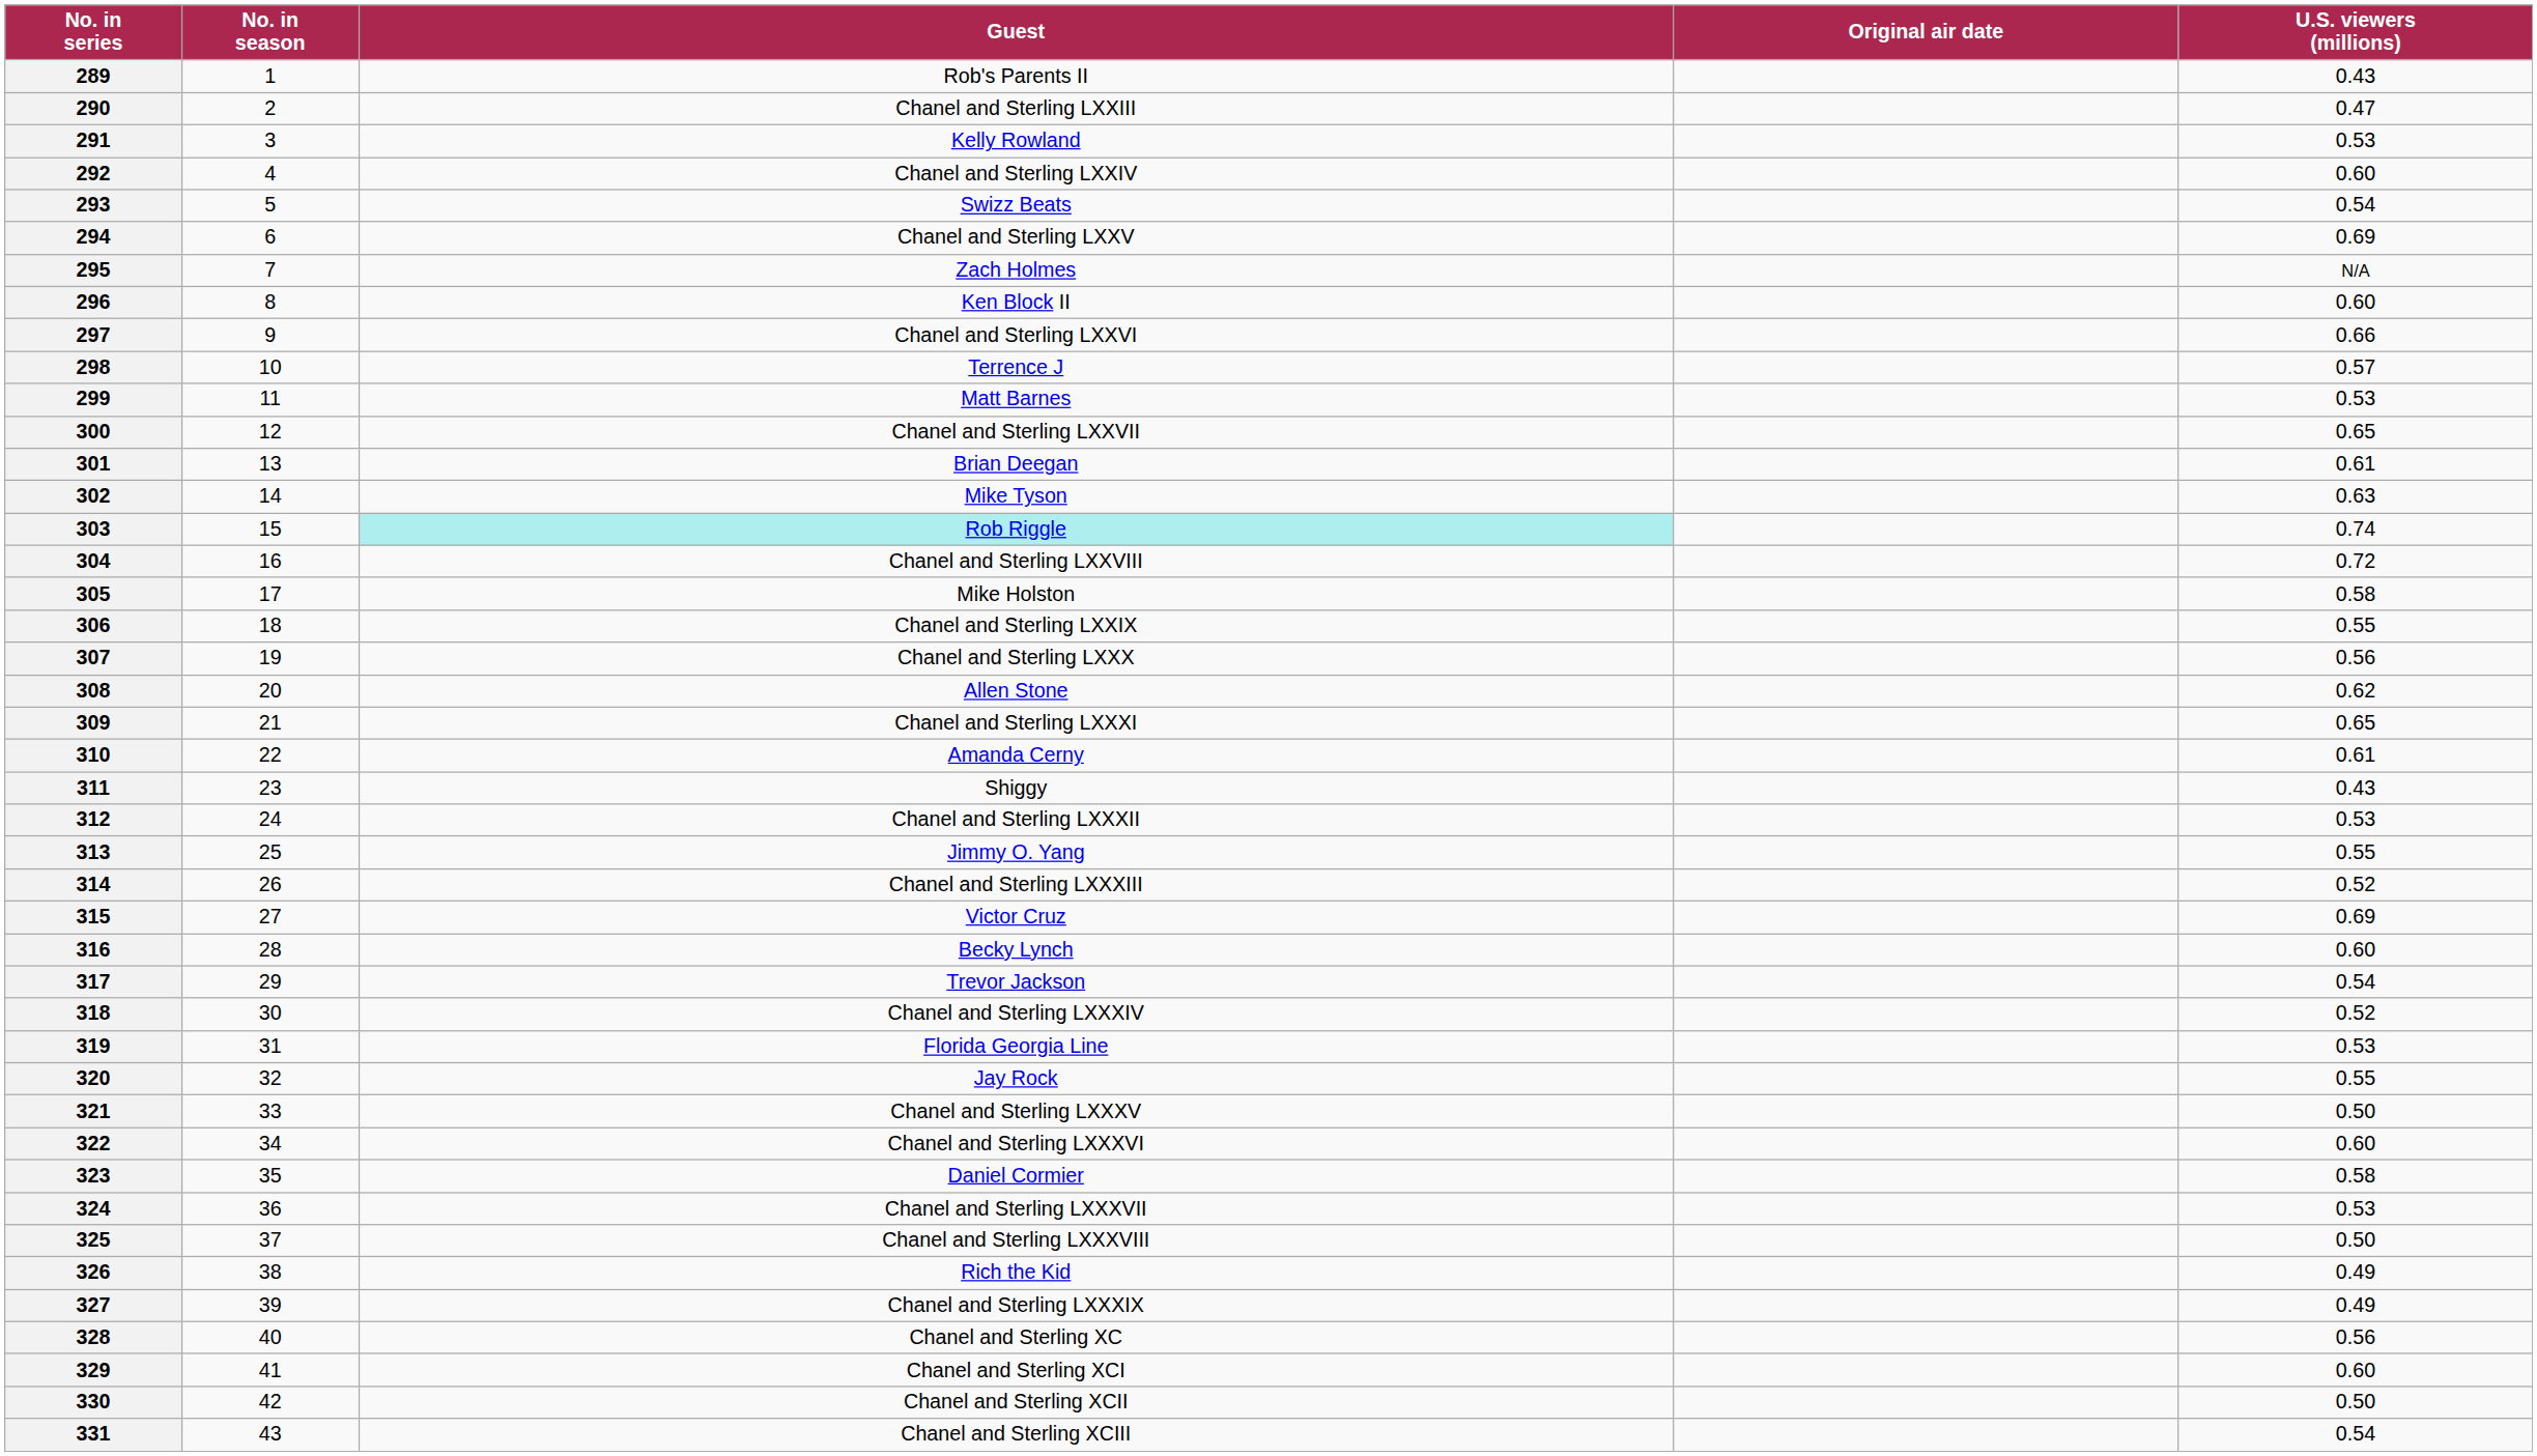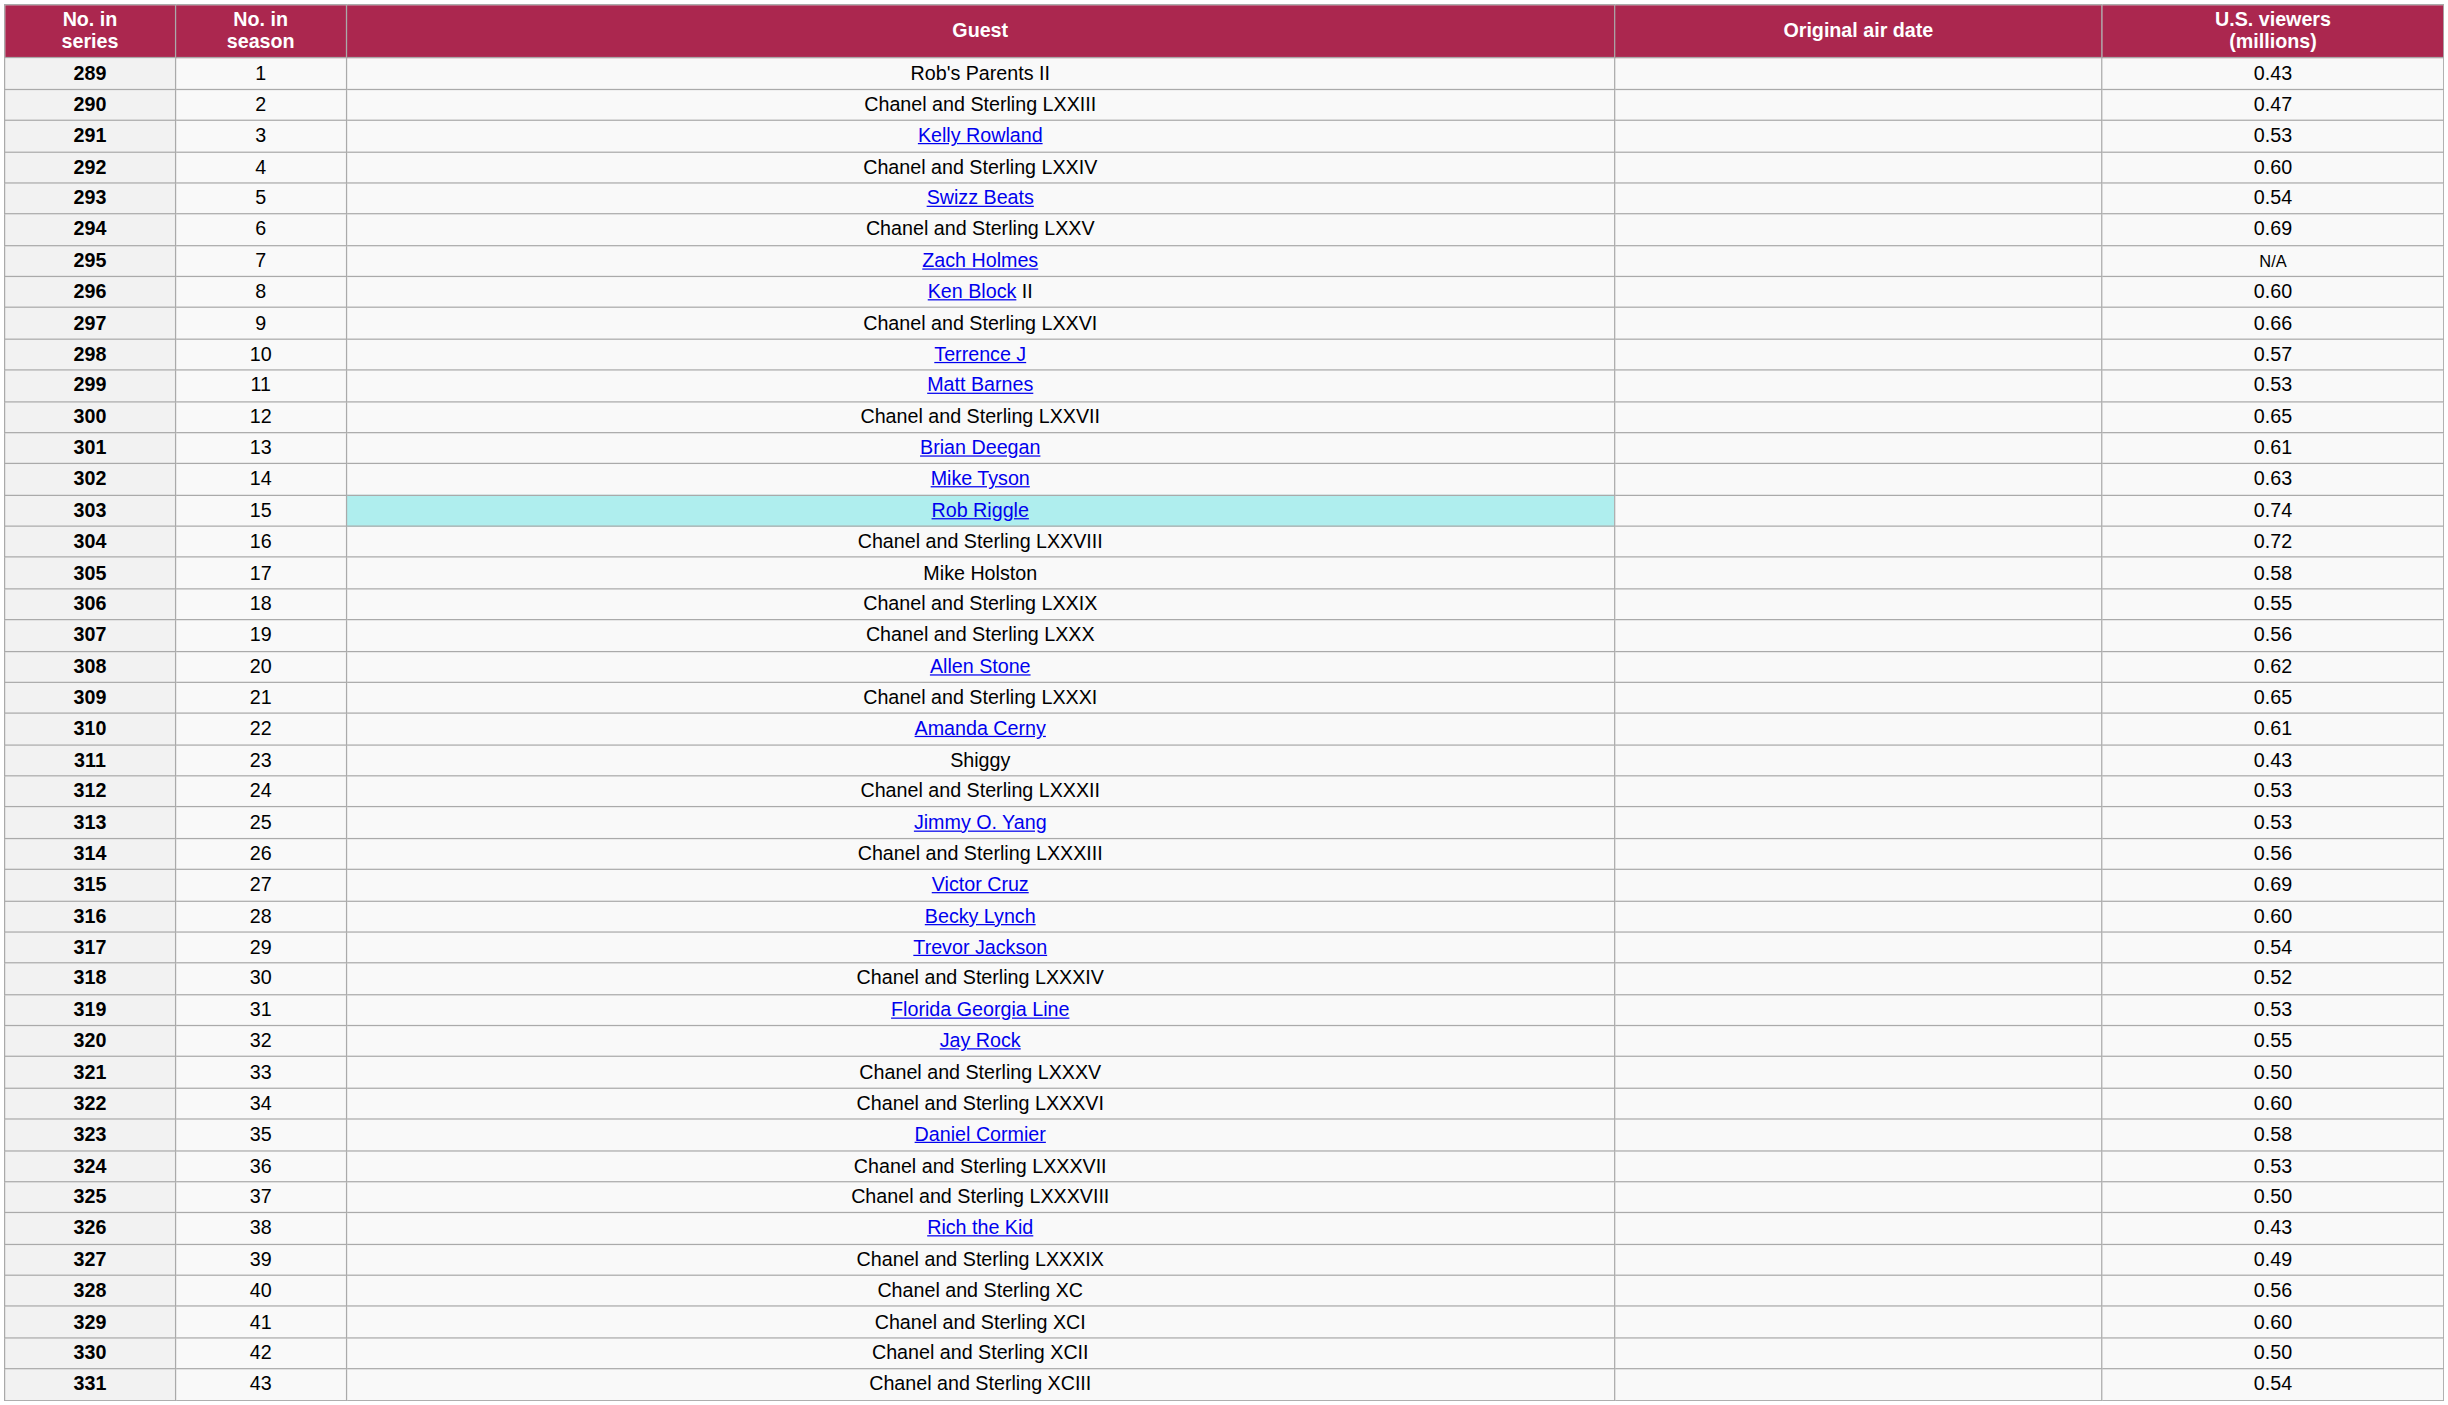313 | U.S. viewers (millions): 0.55 -> 0.53
314 | U.S. viewers (millions): 0.52 -> 0.56
326 | U.S. viewers (millions): 0.49 -> 0.43
